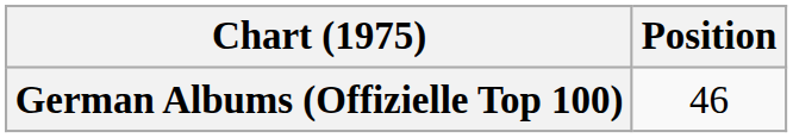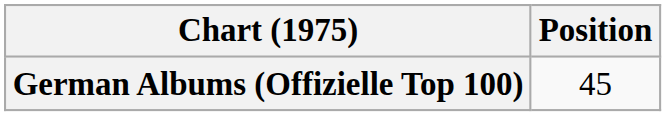German Albums (Offizielle Top 100) | Position: 46 -> 45
